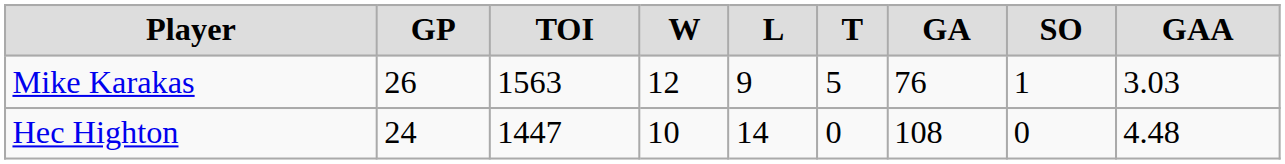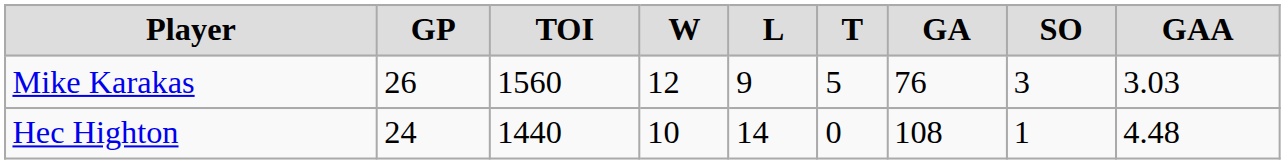Mike Karakas | TOI: 1563 -> 1560
Mike Karakas | SO: 1 -> 3
Hec Highton | TOI: 1447 -> 1440
Hec Highton | SO: 0 -> 1
